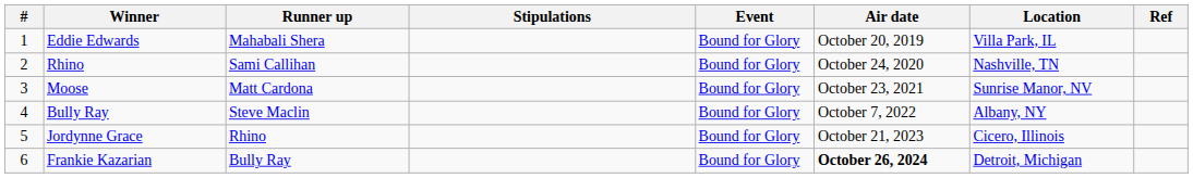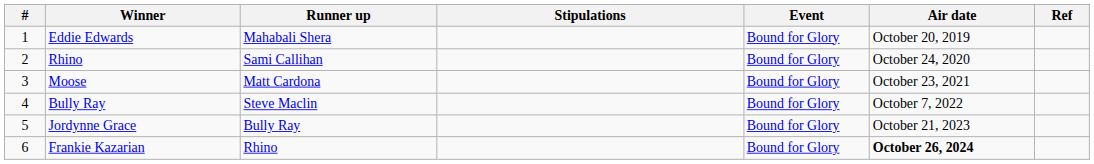- column: Location | Villa Park, IL | Nashville, TN | Sunrise Manor, NV | Albany, NY | Cicero, Illinois | Detroit, Michigan
Jordynne Grace | Runner up: Rhino -> Bully Ray
Frankie Kazarian | Runner up: Bully Ray -> Rhino
